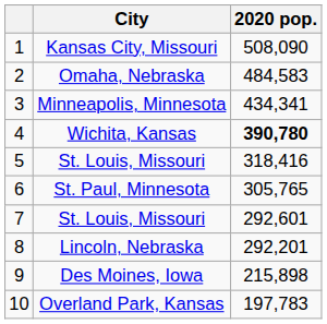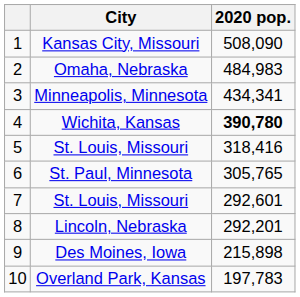Omaha, Nebraska | 2020 pop.: 484,583 -> 484,983
